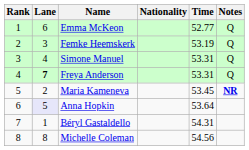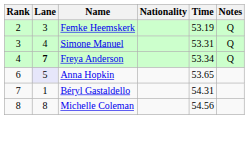- row: 1 | 6 | Emma McKeon | 52.77 | Q
Freya Anderson | Time: 53.31 -> 53.34
- row: 5 | 2 | Maria Kameneva | 53.45 | NR
Anna Hopkin | Time: 53.64 -> 53.65
